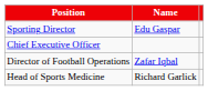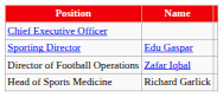rows swapped: Chief Executive Officer <-> Sporting Director
